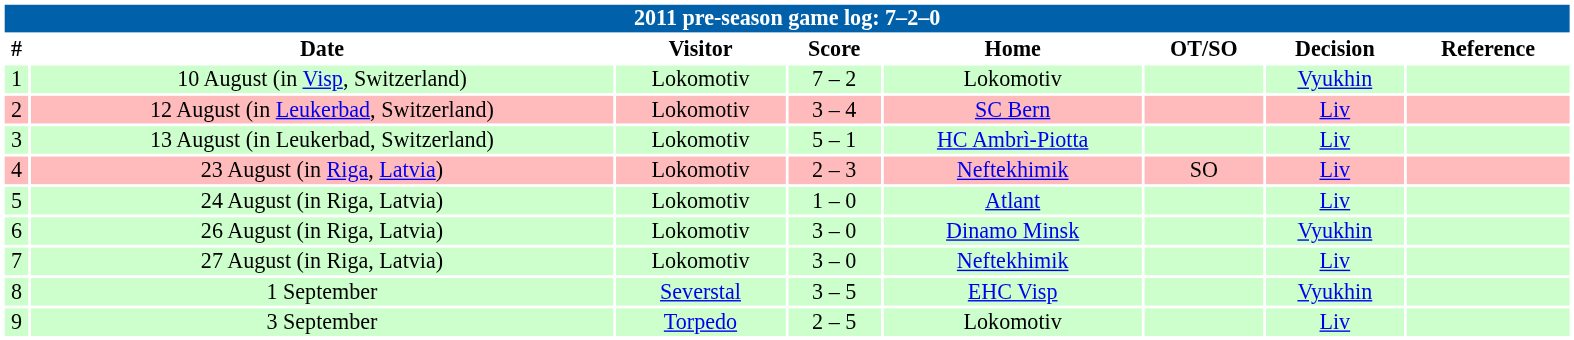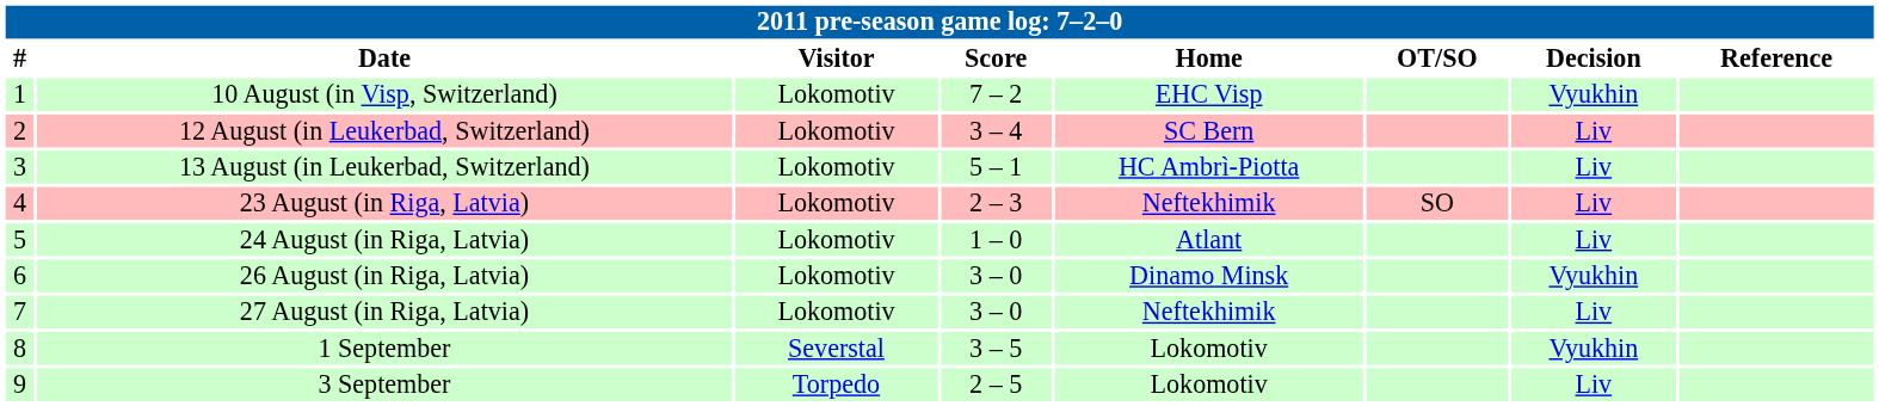10 August (in Visp, Switzerland) | Home: Lokomotiv -> EHC Visp
1 September | Home: EHC Visp -> Lokomotiv
